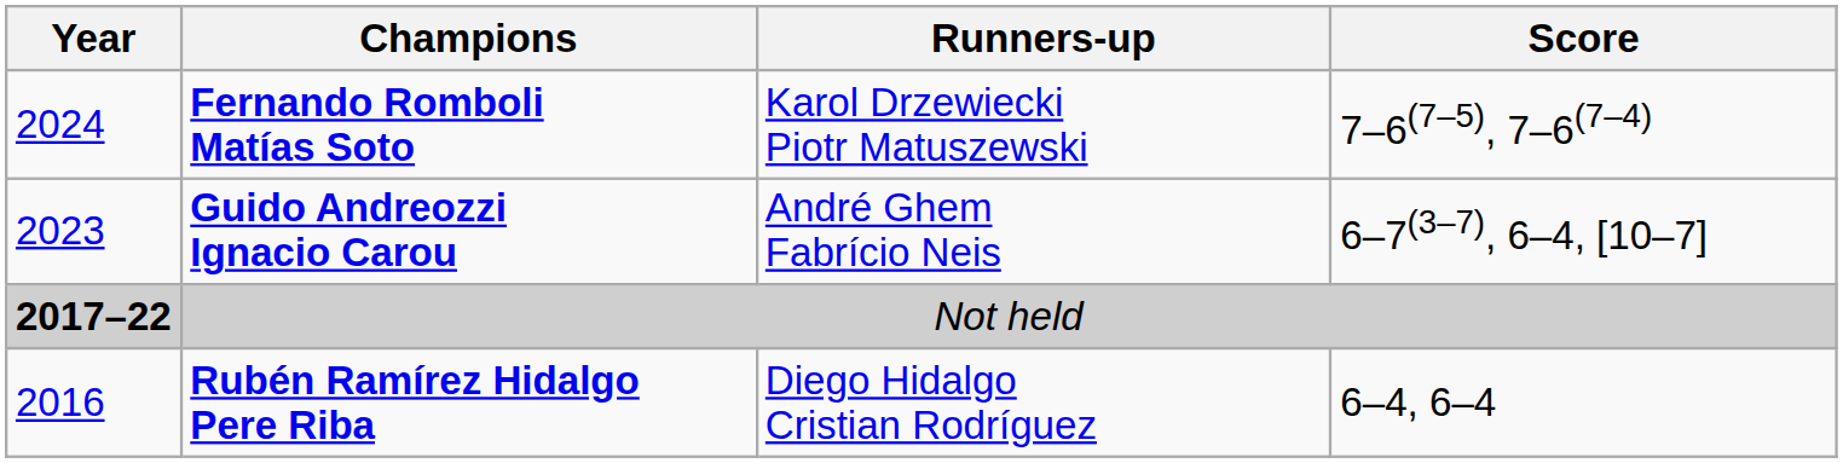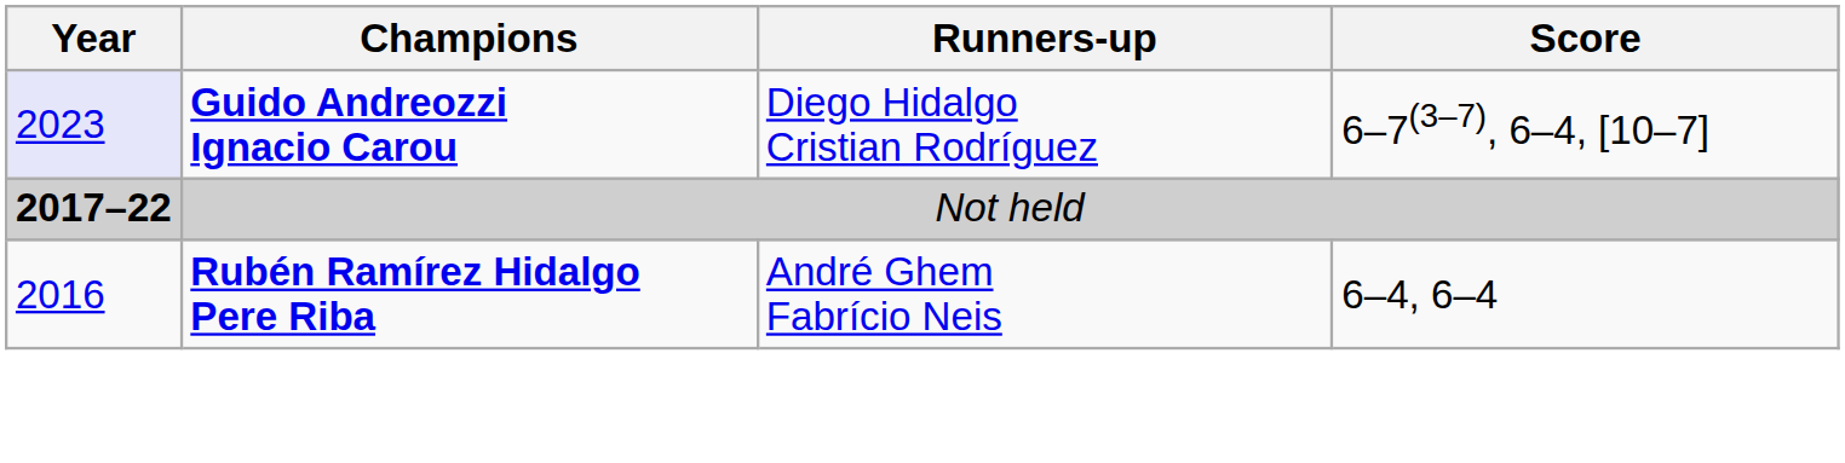- row: 2024 | Fernando Romboli Matías Soto | Karol Drzewiecki Piotr Matuszewski | 7–6(7–5), 7–6(7–4)
Guido Andreozzi Ignacio Carou | Year: no background -> lavender background
Guido Andreozzi Ignacio Carou | Runners-up: André Ghem Fabrício Neis -> Diego Hidalgo Cristian Rodríguez
Rubén Ramírez Hidalgo Pere Riba | Runners-up: Diego Hidalgo Cristian Rodríguez -> André Ghem Fabrício Neis
